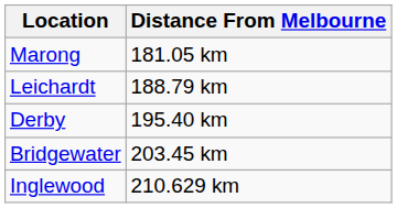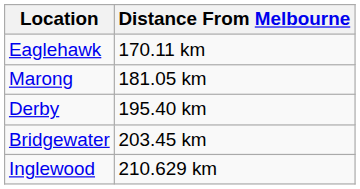+ row: Eaglehawk | 170.11 km
- row: Leichardt | 188.79 km
